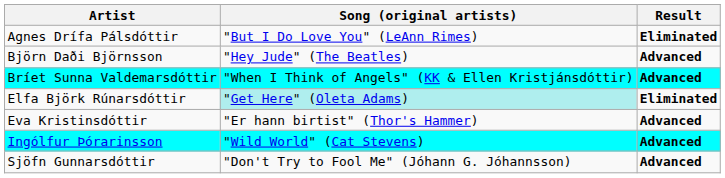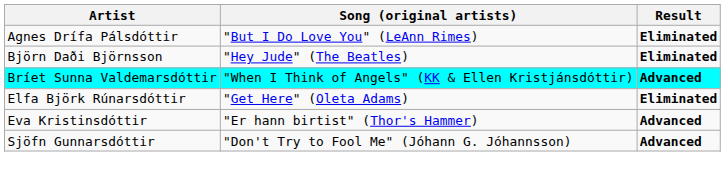Björn Daði Björnsson | Result: Advanced -> Eliminated
Elfa Björk Rúnarsdóttir | Song (original artists): paleturquoise background -> no background
- row: Ingólfur Þórarinsson | "Wild World" (Cat Stevens) | Advanced
